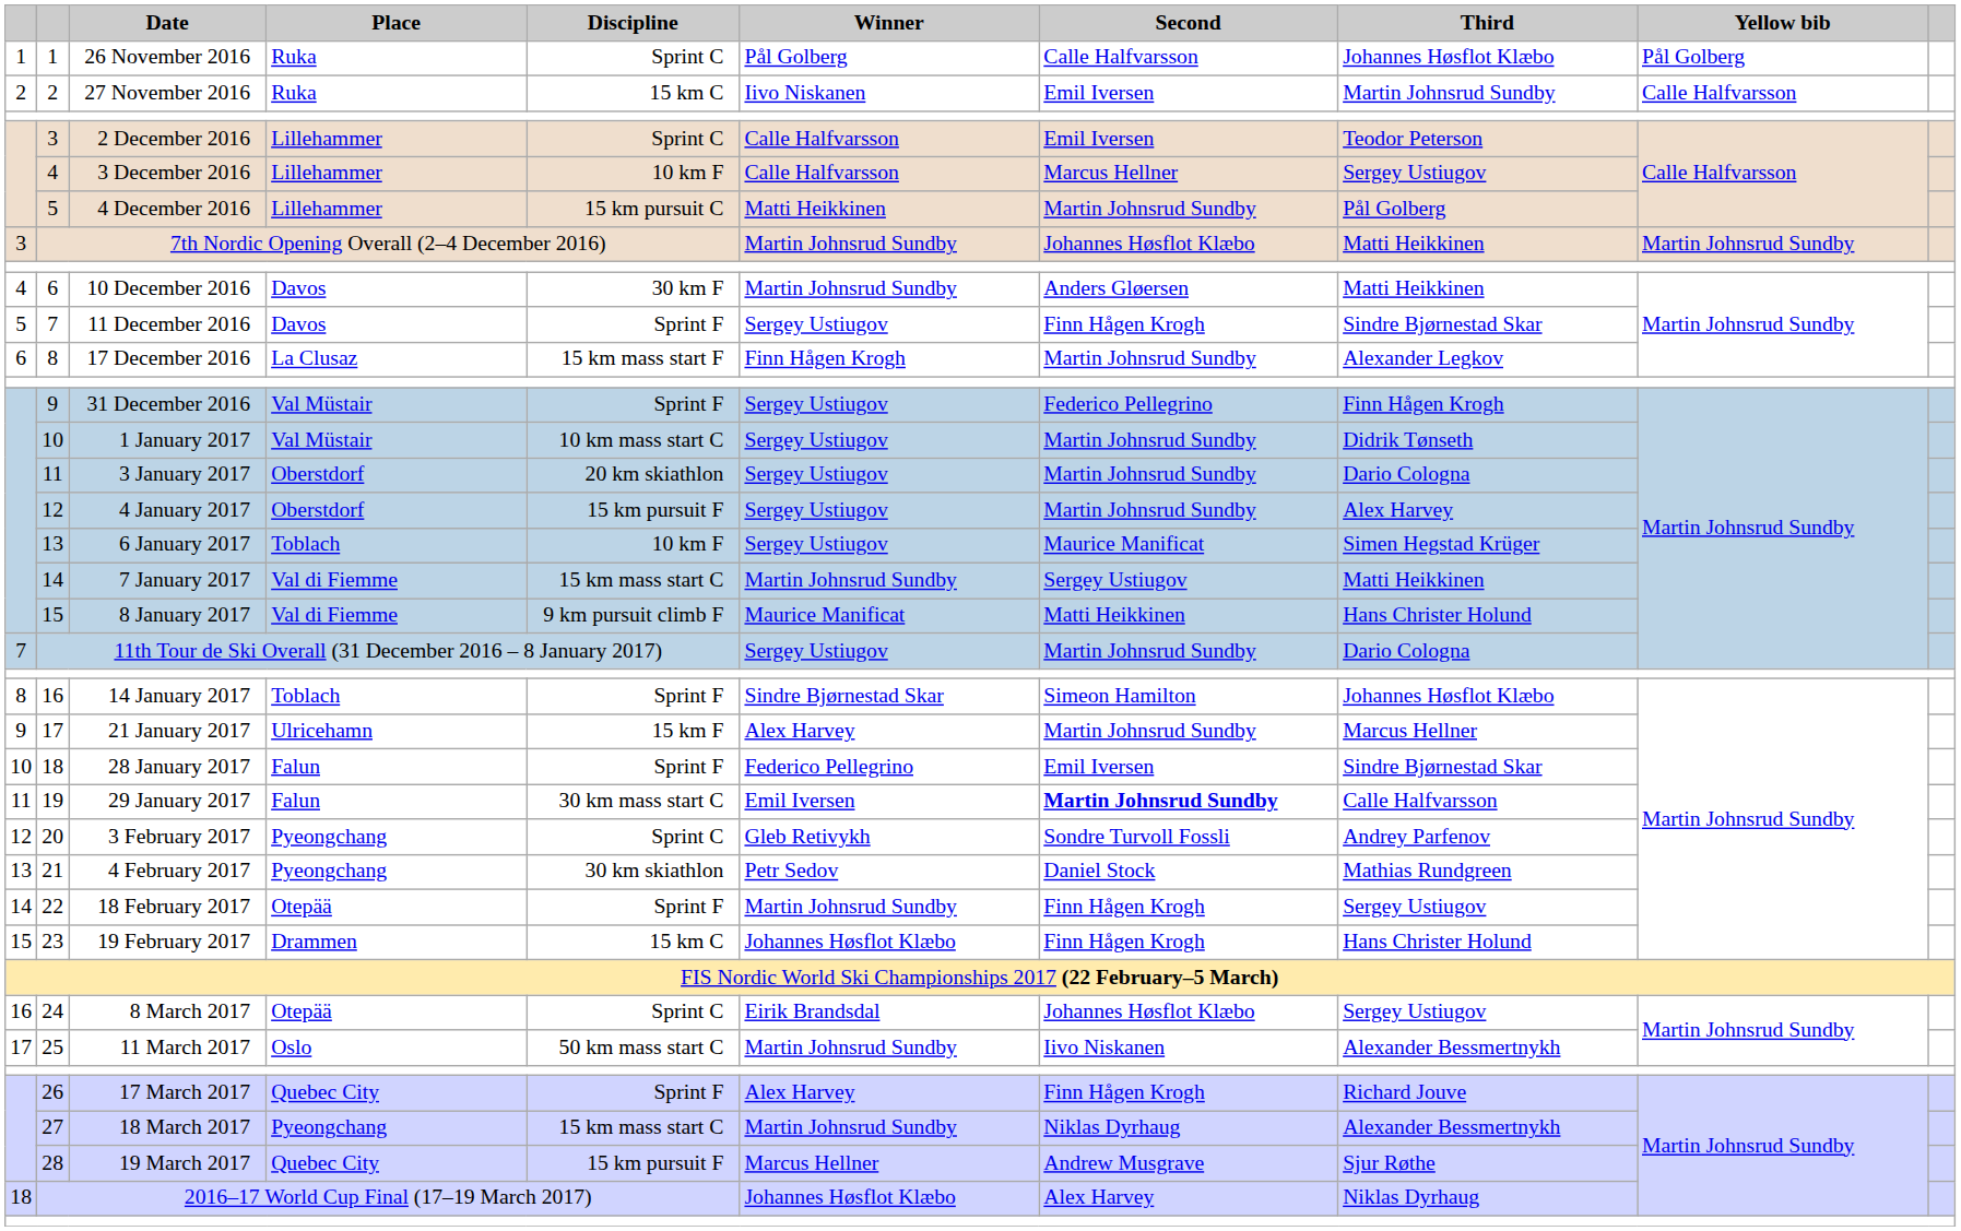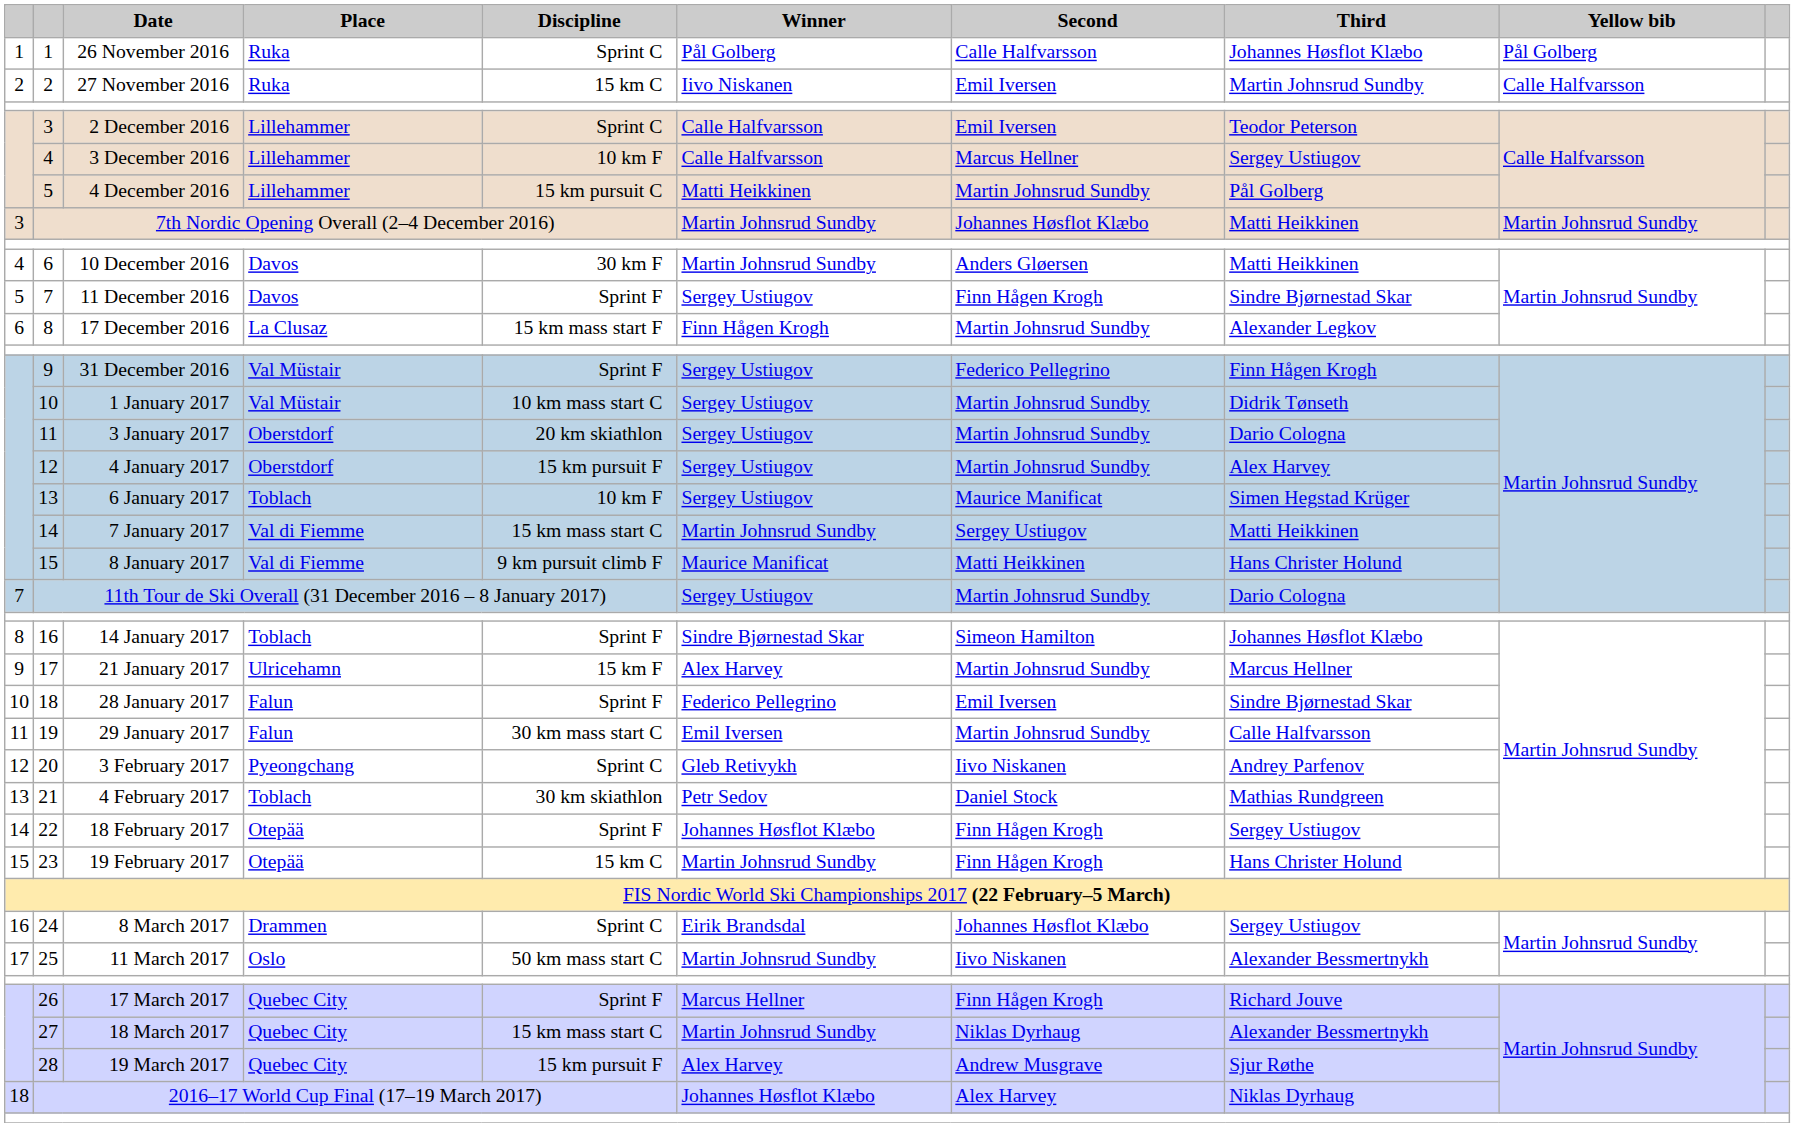19 | Second: bold -> normal
20 | Second: Sondre Turvoll Fossli -> Iivo Niskanen
21 | Place: Pyeongchang -> Toblach
22 | Winner: Martin Johnsrud Sundby -> Johannes Høsflot Klæbo
23 | Place: Drammen -> Otepää
23 | Winner: Johannes Høsflot Klæbo -> Martin Johnsrud Sundby
24 | Place: Otepää -> Drammen
26 | Winner: Alex Harvey -> Marcus Hellner
27 | Place: Pyeongchang -> Quebec City
28 | Winner: Marcus Hellner -> Alex Harvey
